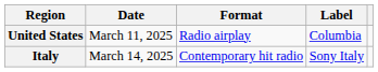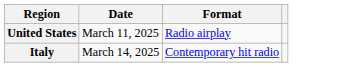- column: Label | Columbia | Sony Italy
